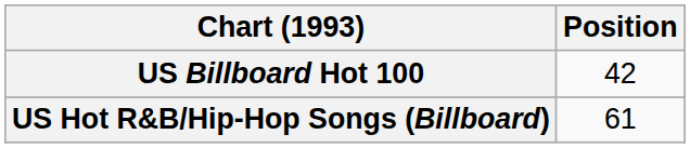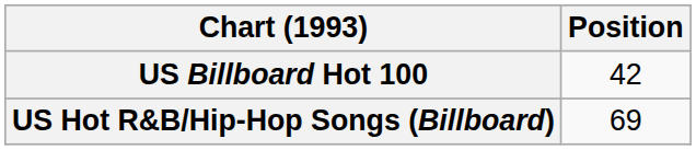US Hot R&B/Hip-Hop Songs (Billboard) | Position: 61 -> 69
